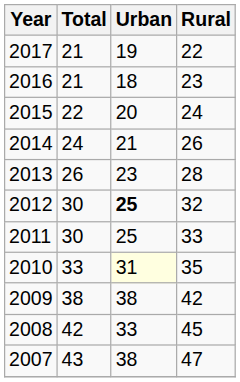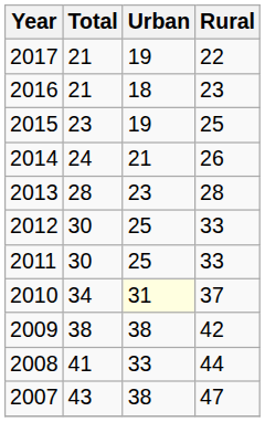2015 | Total: 22 -> 23
2015 | Urban: 20 -> 19
2015 | Rural: 24 -> 25
2013 | Total: 26 -> 28
2012 | Urban: bold -> normal
2012 | Rural: 32 -> 33
2010 | Total: 33 -> 34
2010 | Rural: 35 -> 37
2008 | Total: 42 -> 41
2008 | Rural: 45 -> 44
